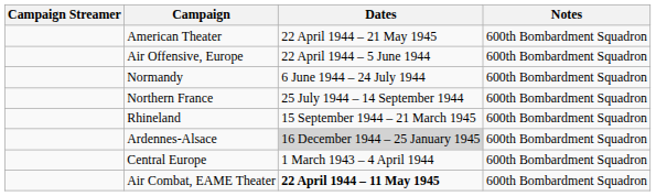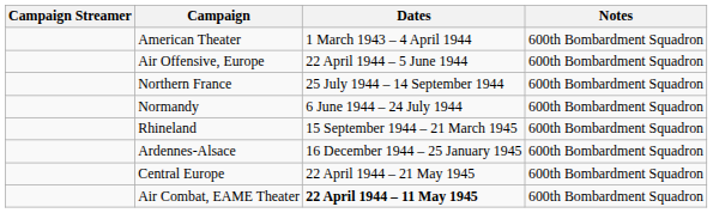American Theater | Dates: 22 April 1944 – 21 May 1945 -> 1 March 1943 – 4 April 1944
rows swapped: Normandy <-> Northern France
Ardennes-Alsace | Dates: lightgrey background -> no background
Central Europe | Dates: 1 March 1943 – 4 April 1944 -> 22 April 1944 – 21 May 1945
